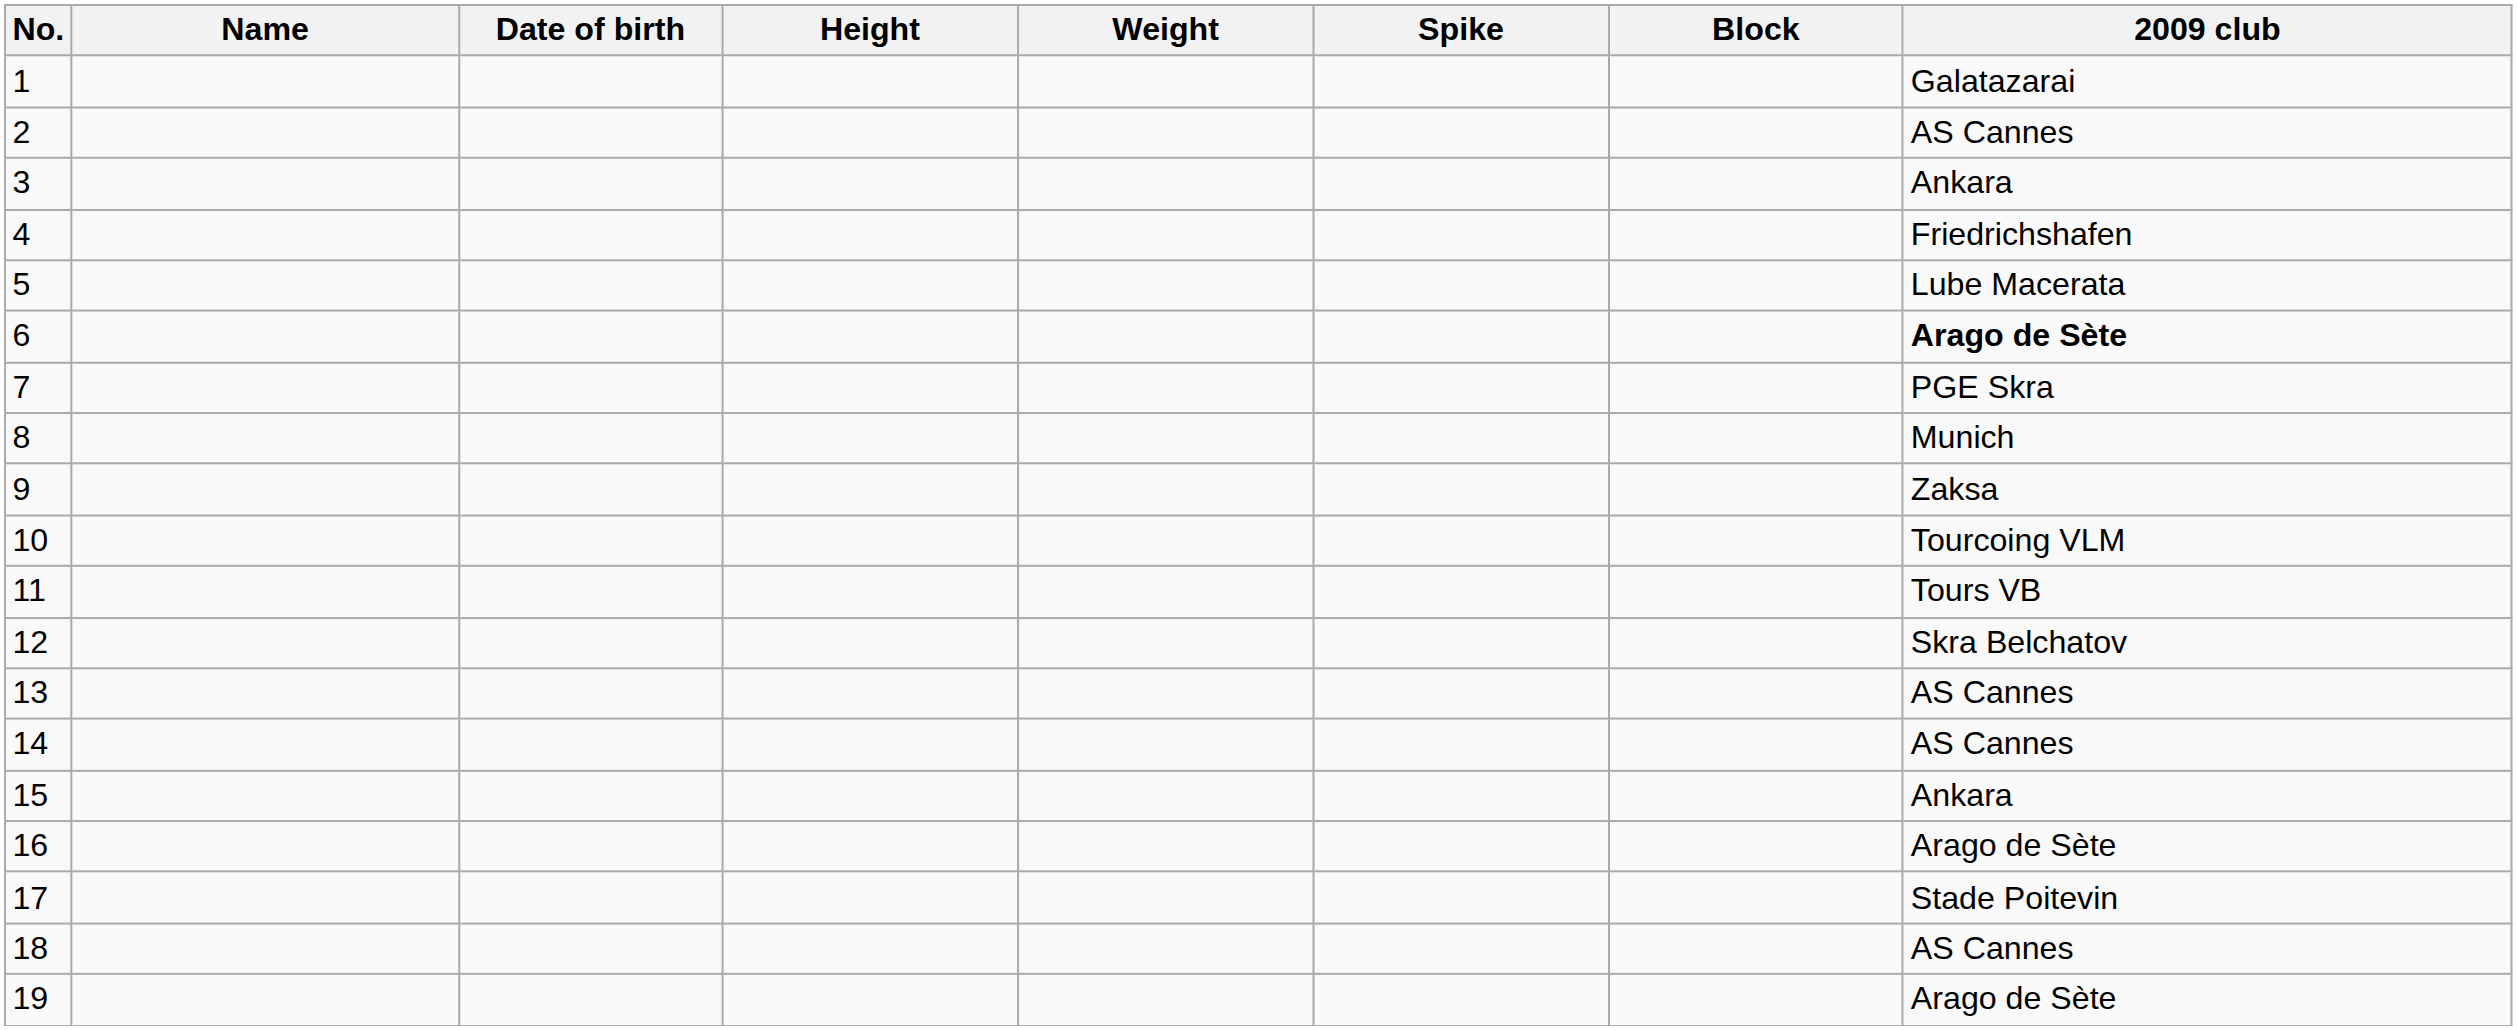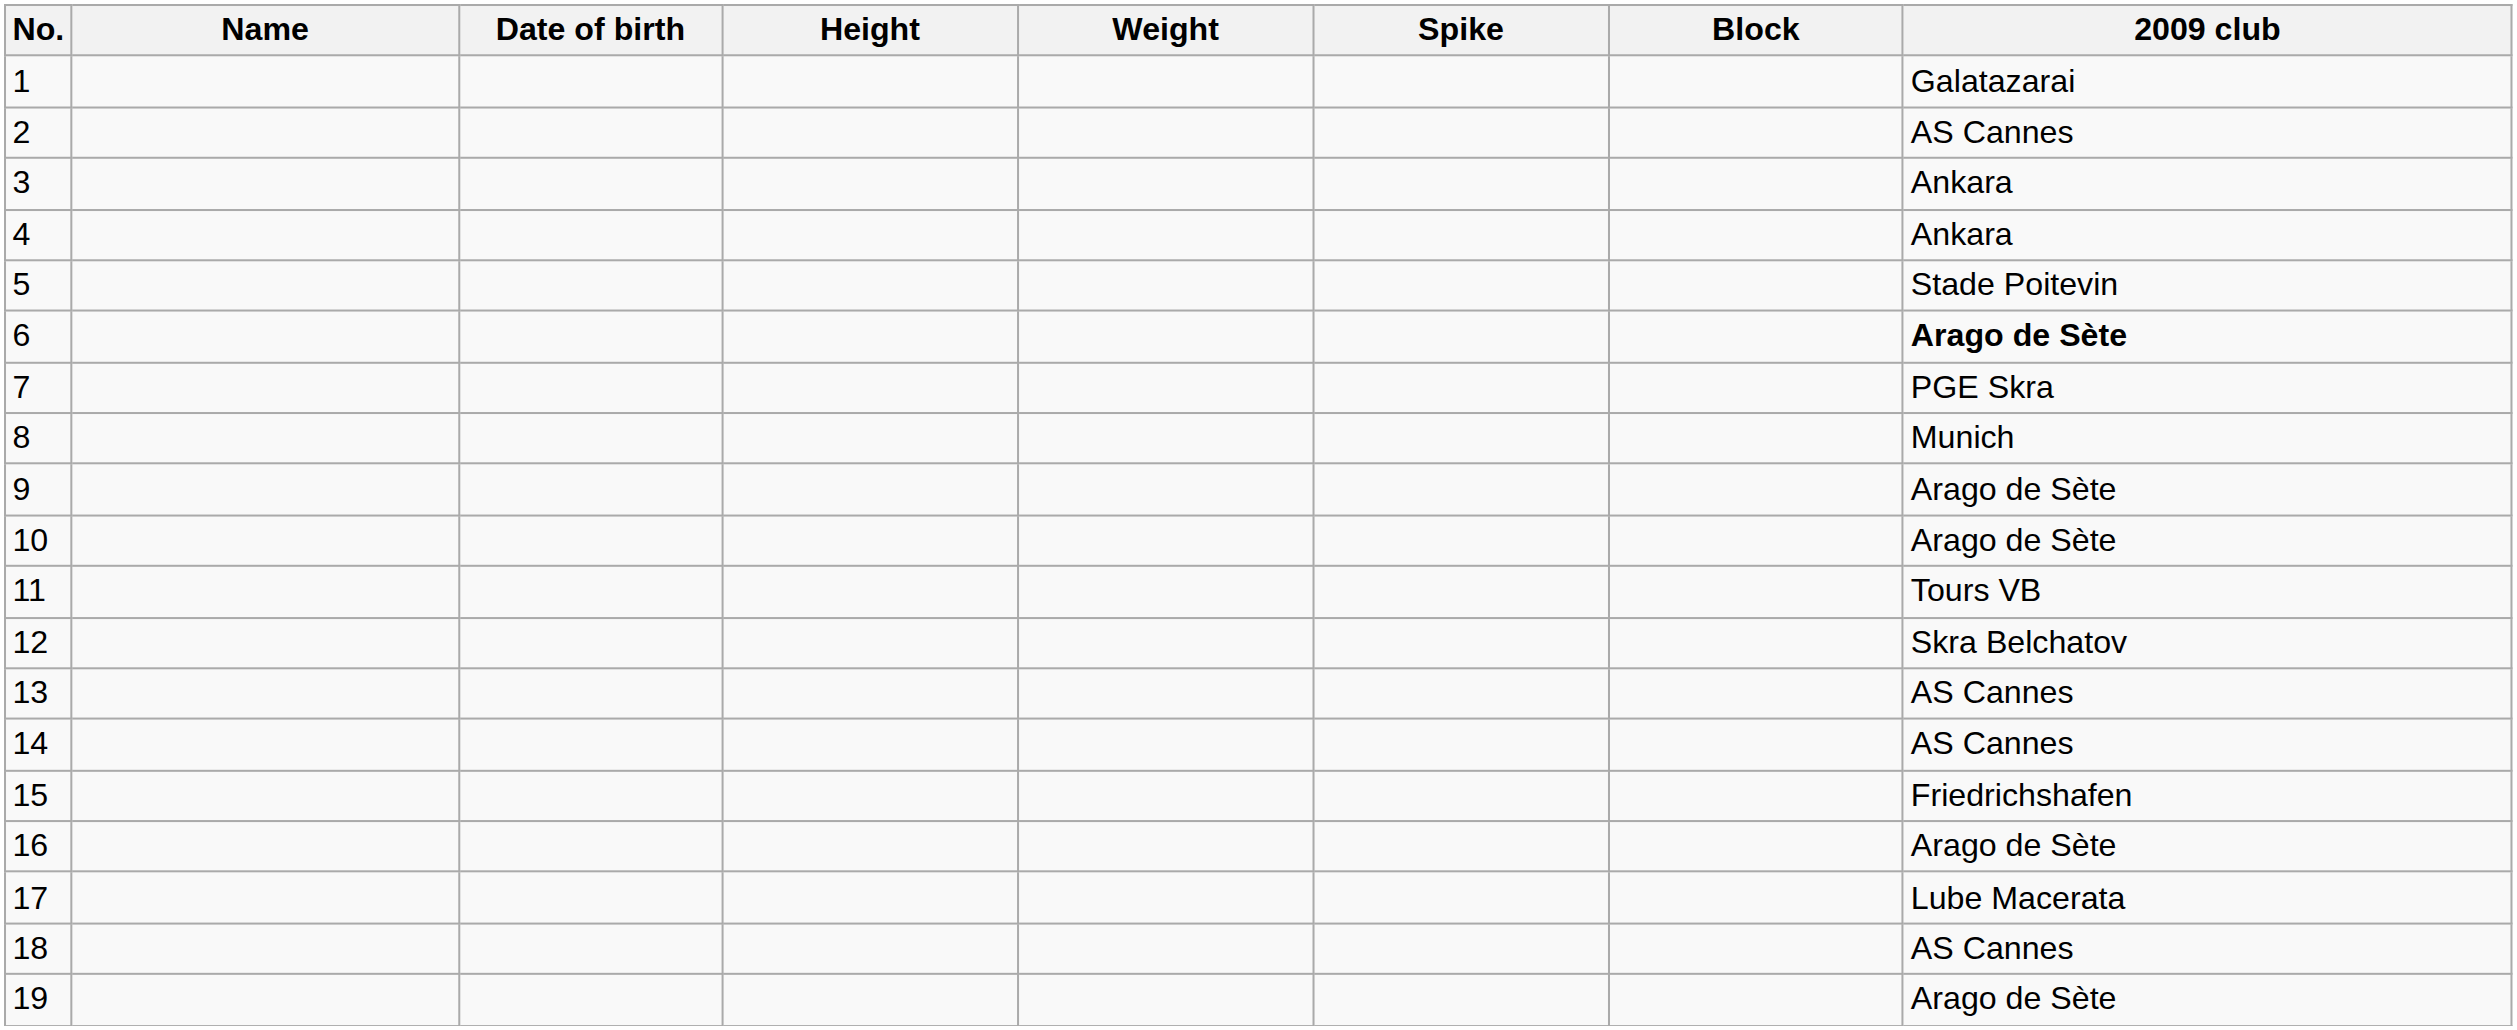4 | 2009 club: Friedrichshafen -> Ankara
5 | 2009 club: Lube Macerata -> Stade Poitevin
9 | 2009 club: Zaksa -> Arago de Sète
10 | 2009 club: Tourcoing VLM -> Arago de Sète
15 | 2009 club: Ankara -> Friedrichshafen
17 | 2009 club: Stade Poitevin -> Lube Macerata
